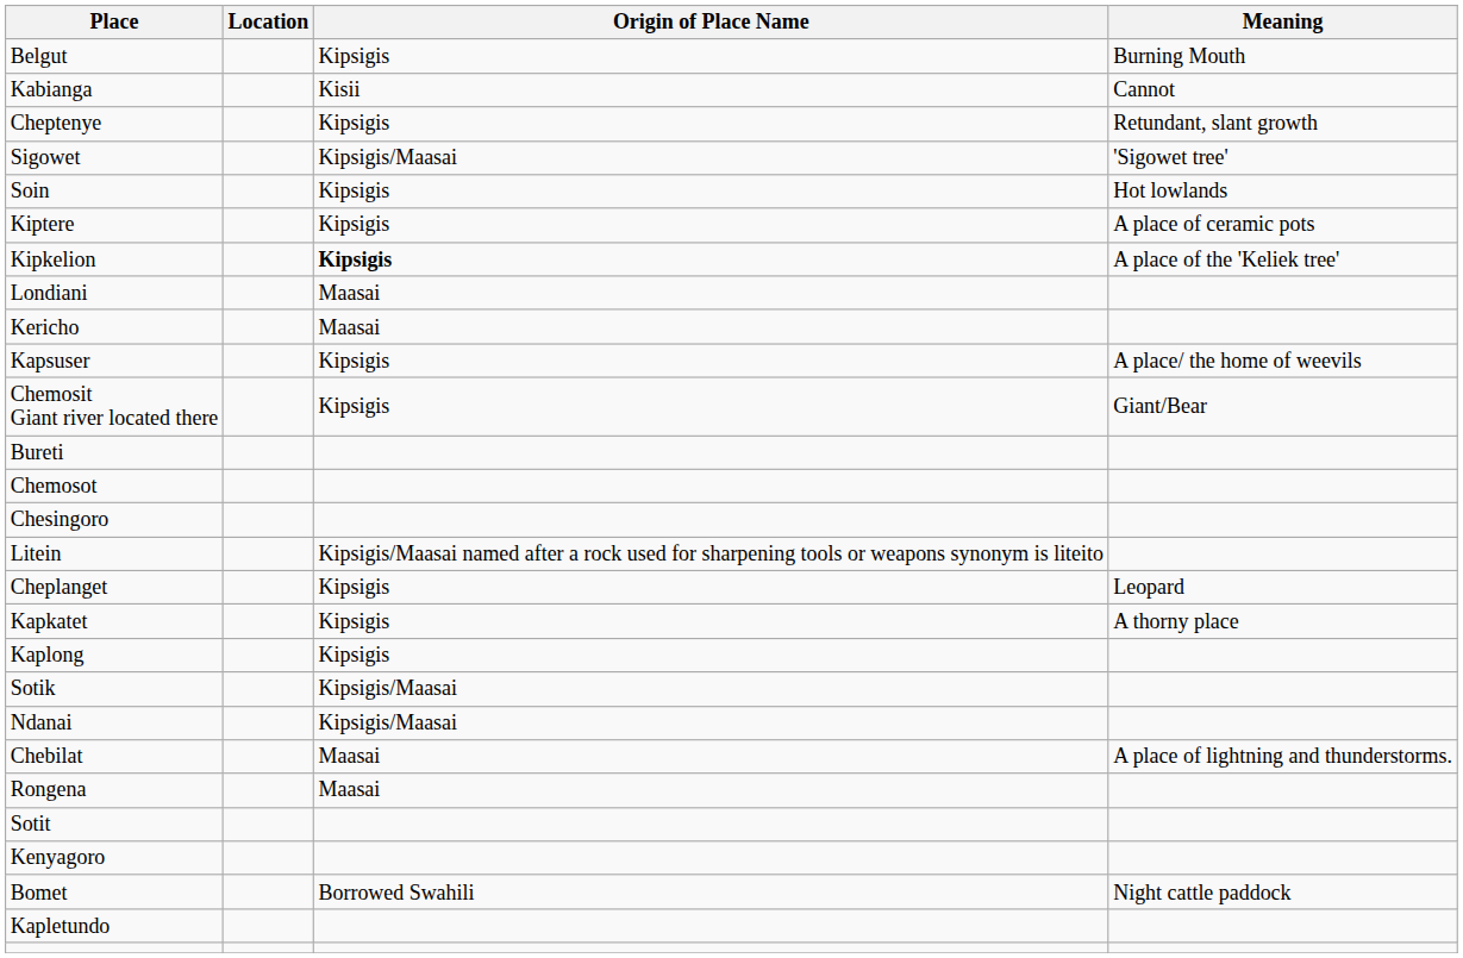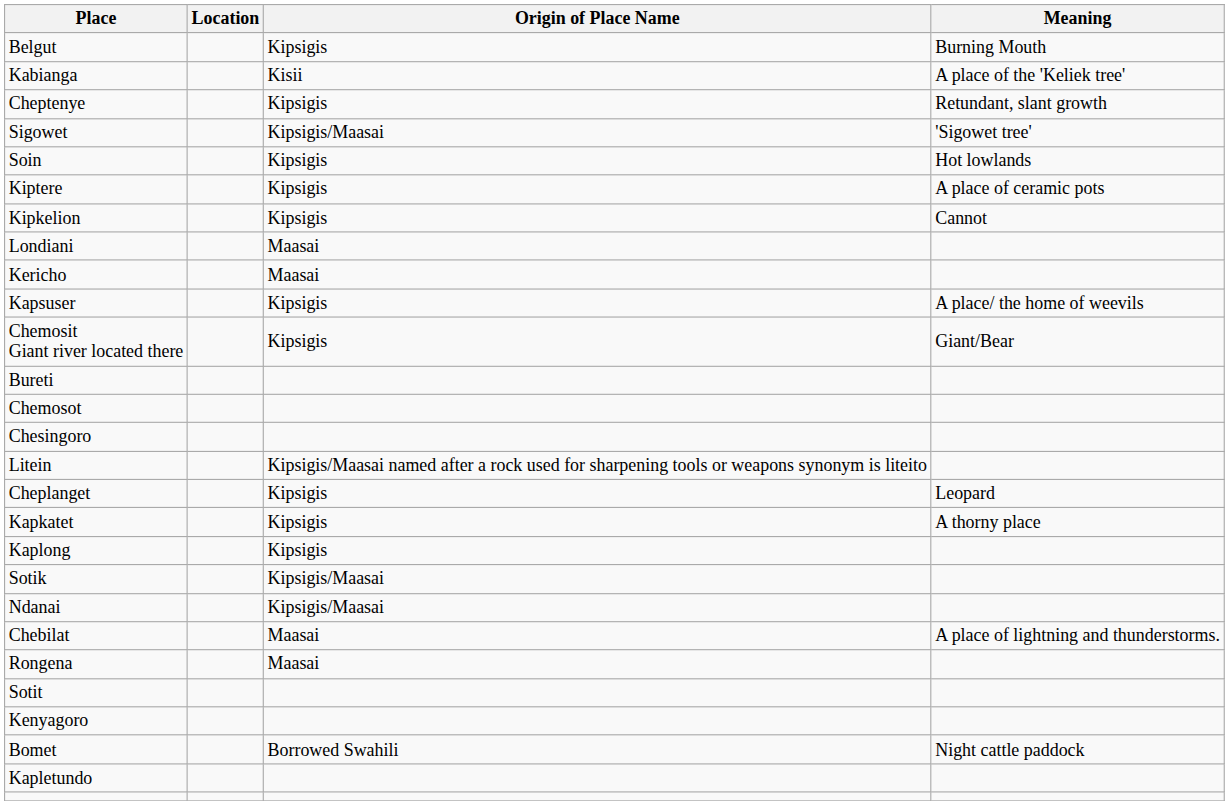Kabianga | Meaning: Cannot -> A place of the 'Keliek tree'
Kipkelion | Origin of Place Name: bold -> normal
Kipkelion | Meaning: A place of the 'Keliek tree' -> Cannot
